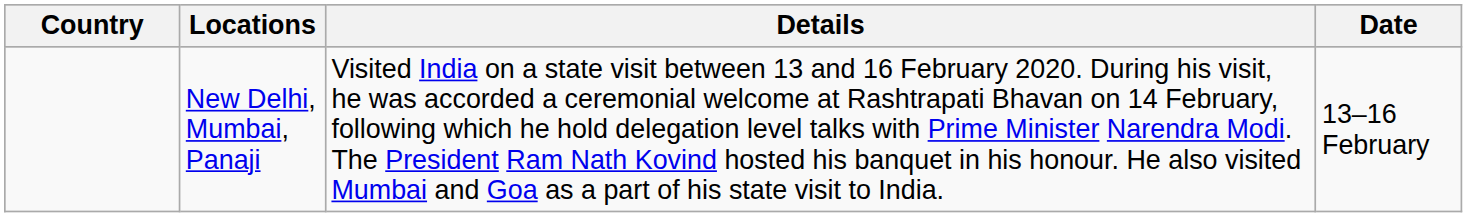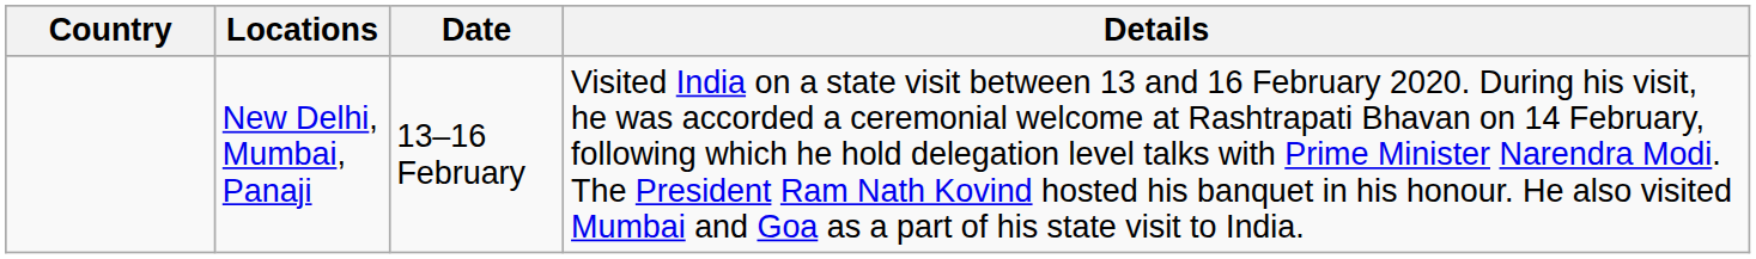columns swapped: Date <-> Details
